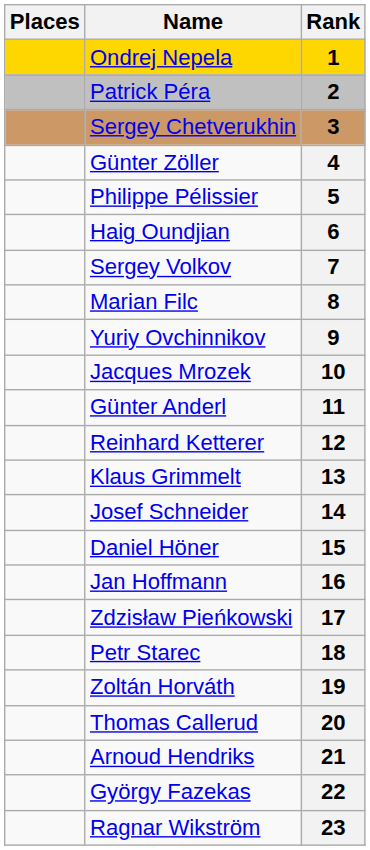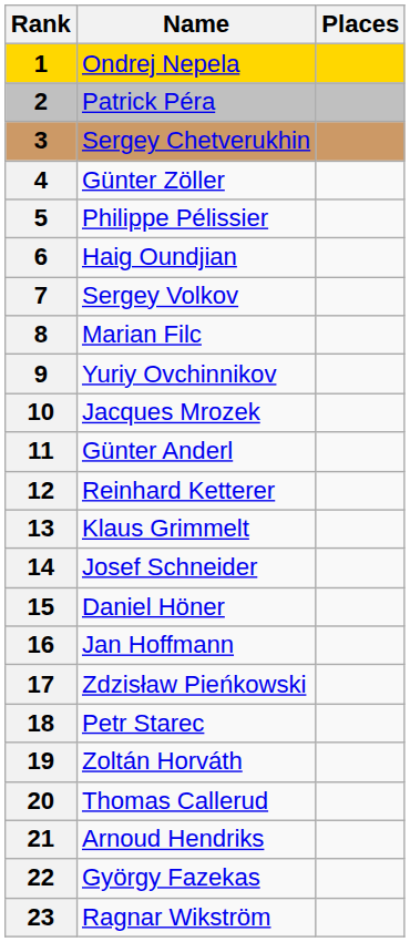columns swapped: Rank <-> Places
